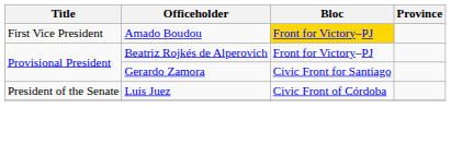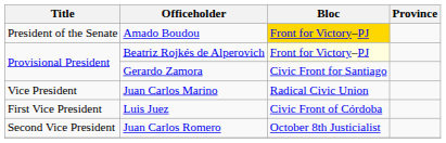Amado Boudou | Title: First Vice President -> President of the Senate
Beatriz Rojkés de Alperovich | Bloc: no background -> lightyellow background
+ row: Vice President | Juan Carlos Marino | Radical Civic Union
Luis Juez | Title: President of the Senate -> First Vice President
+ row: Second Vice President | Juan Carlos Romero | October 8th Justicialist
